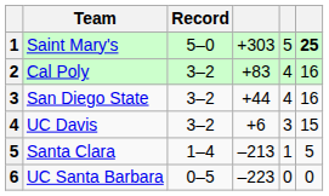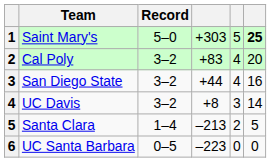Cal Poly | column 6: 16 -> 20
UC Davis | column 4: +6 -> +8
UC Davis | column 6: 15 -> 14
Santa Clara | column 5: 1 -> 2
